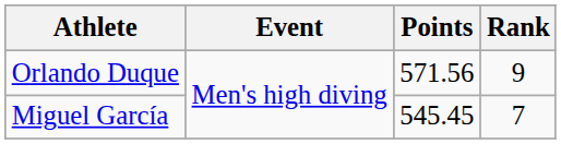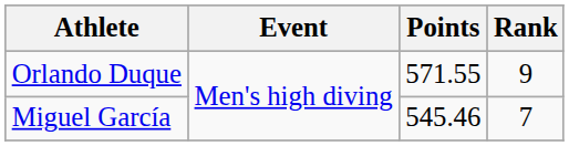Orlando Duque | Points: 571.56 -> 571.55
Miguel García | Points: 545.45 -> 545.46
